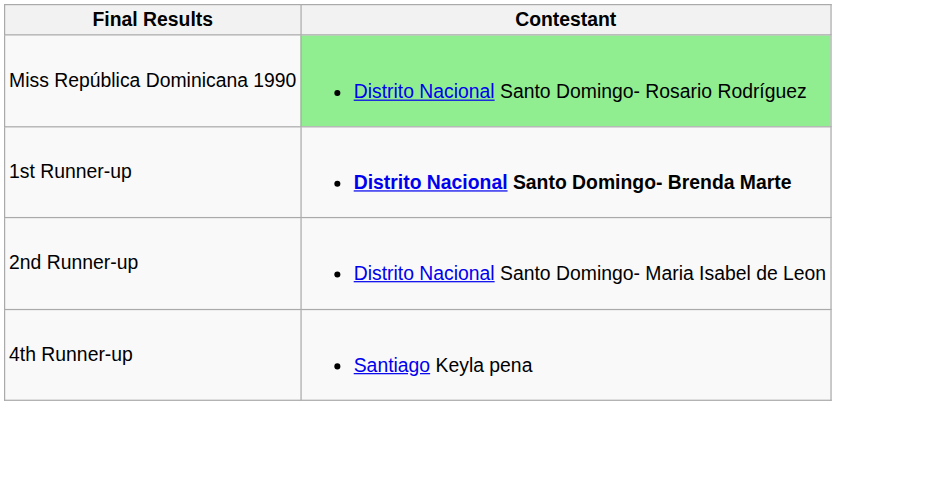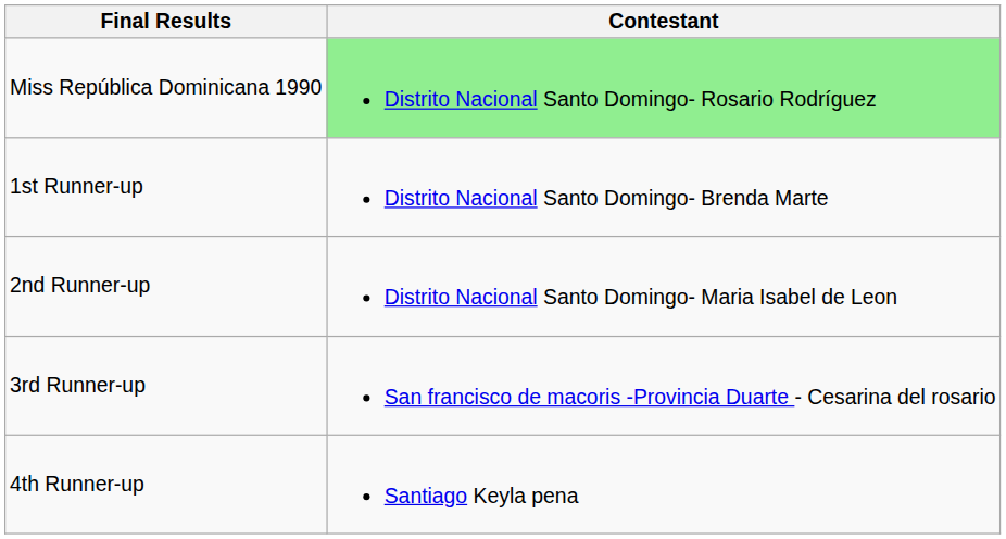1st Runner-up | Contestant: bold -> normal
+ row: 3rd Runner-up | San francisco de macoris -Provincia Duarte - Cesarina del rosario
